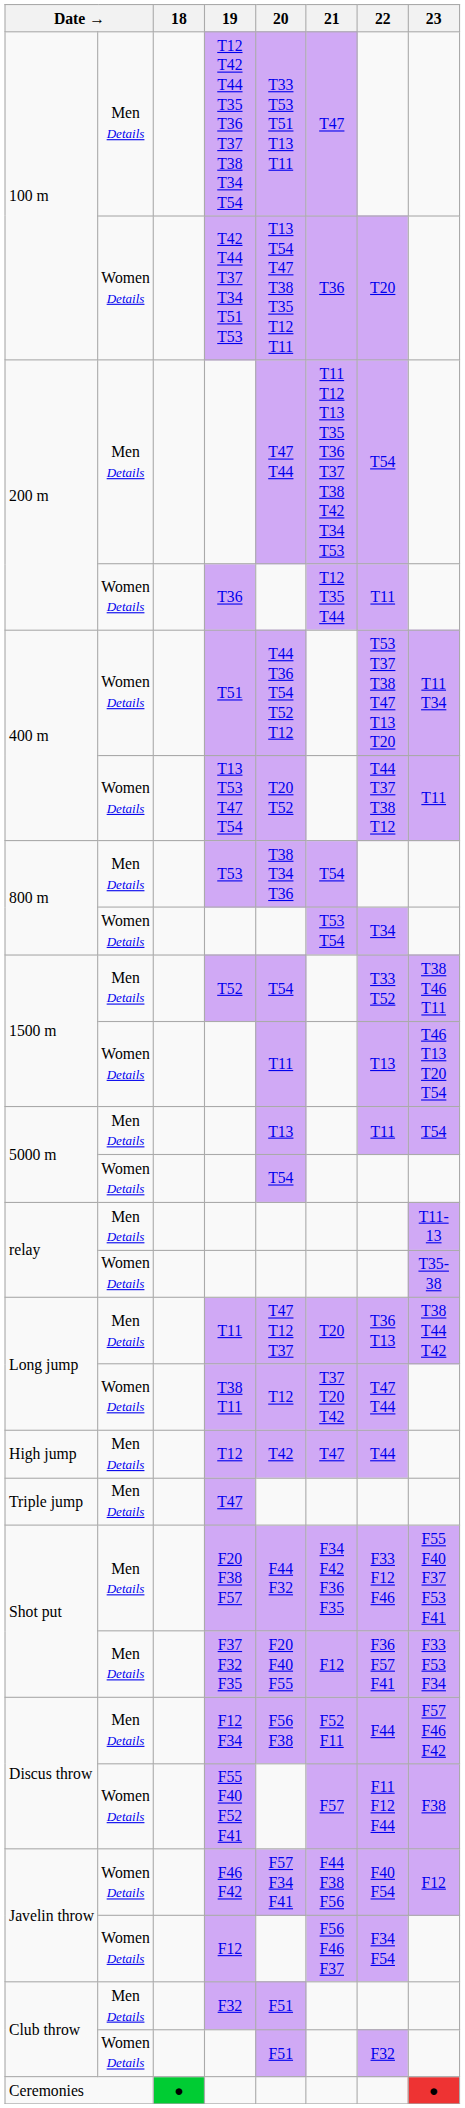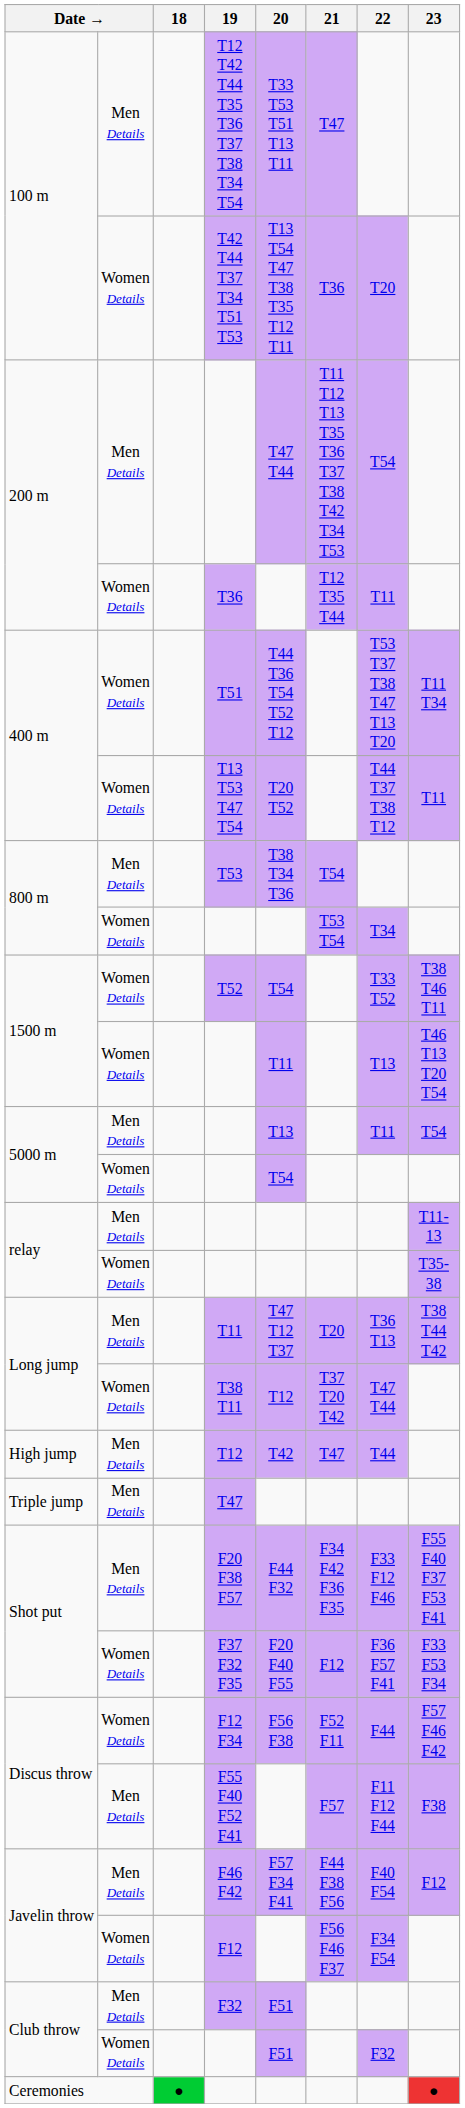T52 | column 2: Men Details -> Women Details
F37 F32 F35 | column 2: Men Details -> Women Details
F12 F34 | column 2: Men Details -> Women Details
F55 F40 F52 F41 | column 2: Women Details -> Men Details
F46 F42 | column 2: Women Details -> Men Details
